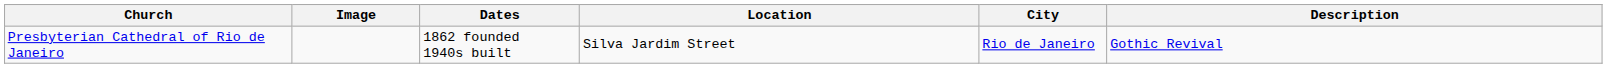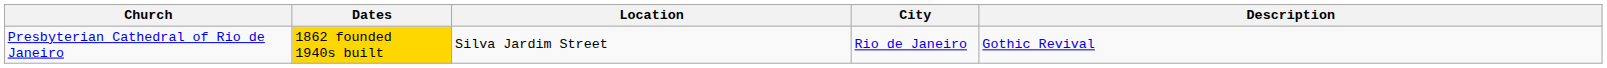- column: Image
Presbyterian Cathedral of Rio de Janeiro | Dates: no background -> gold background
